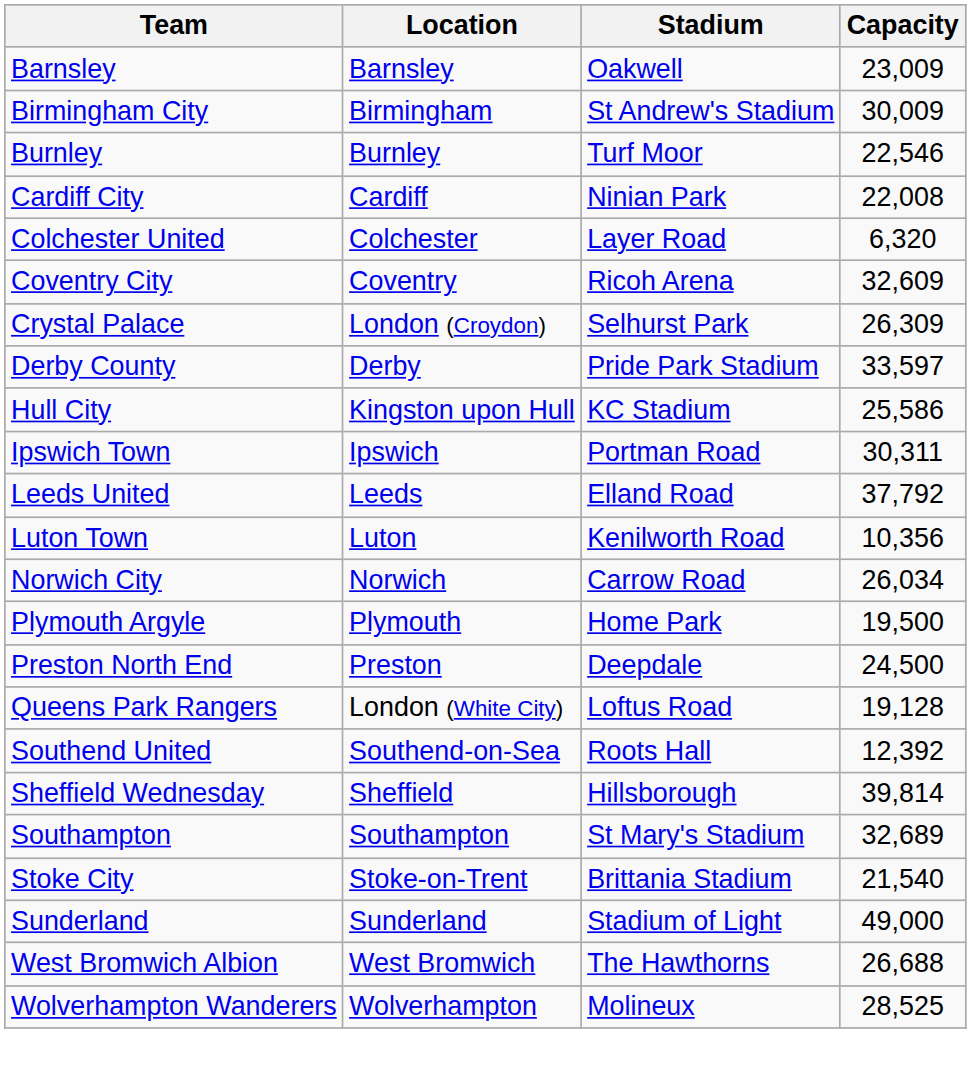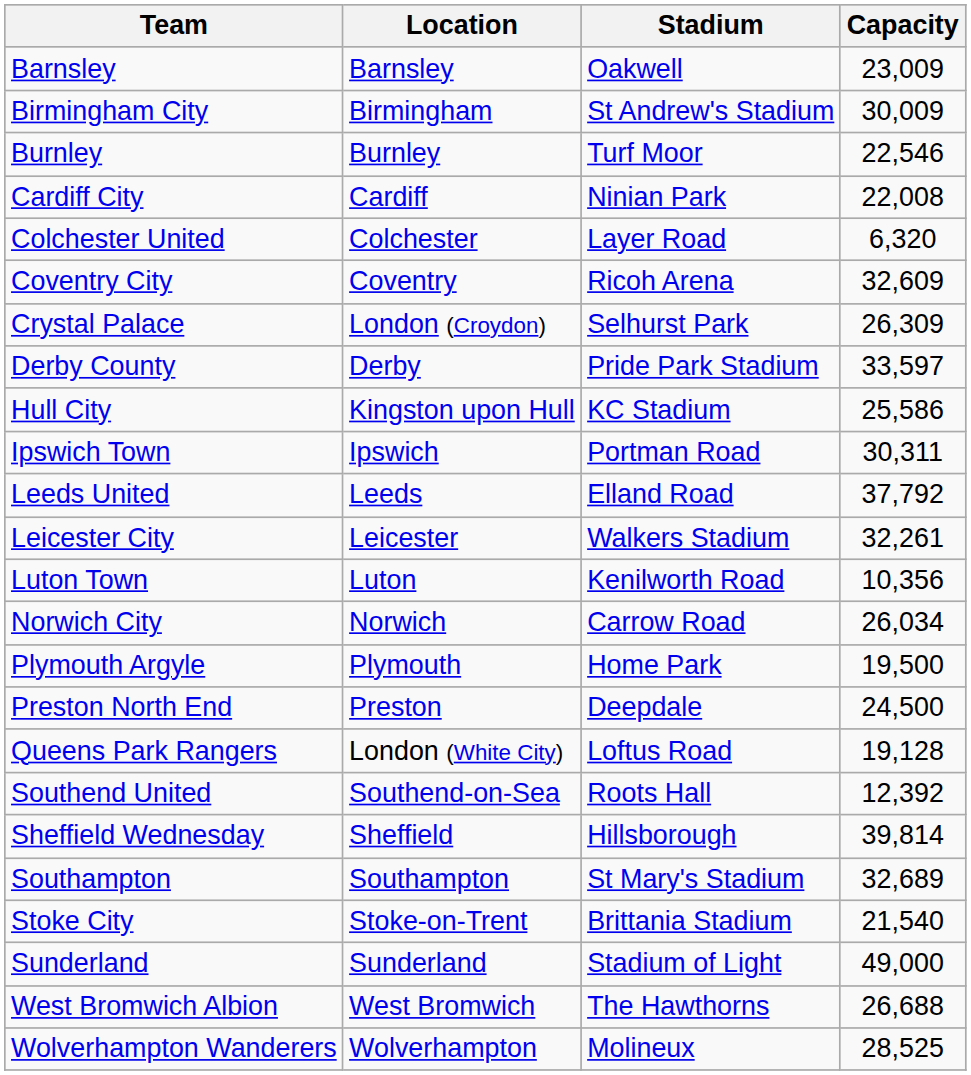+ row: Leicester City | Leicester | Walkers Stadium | 32,261
